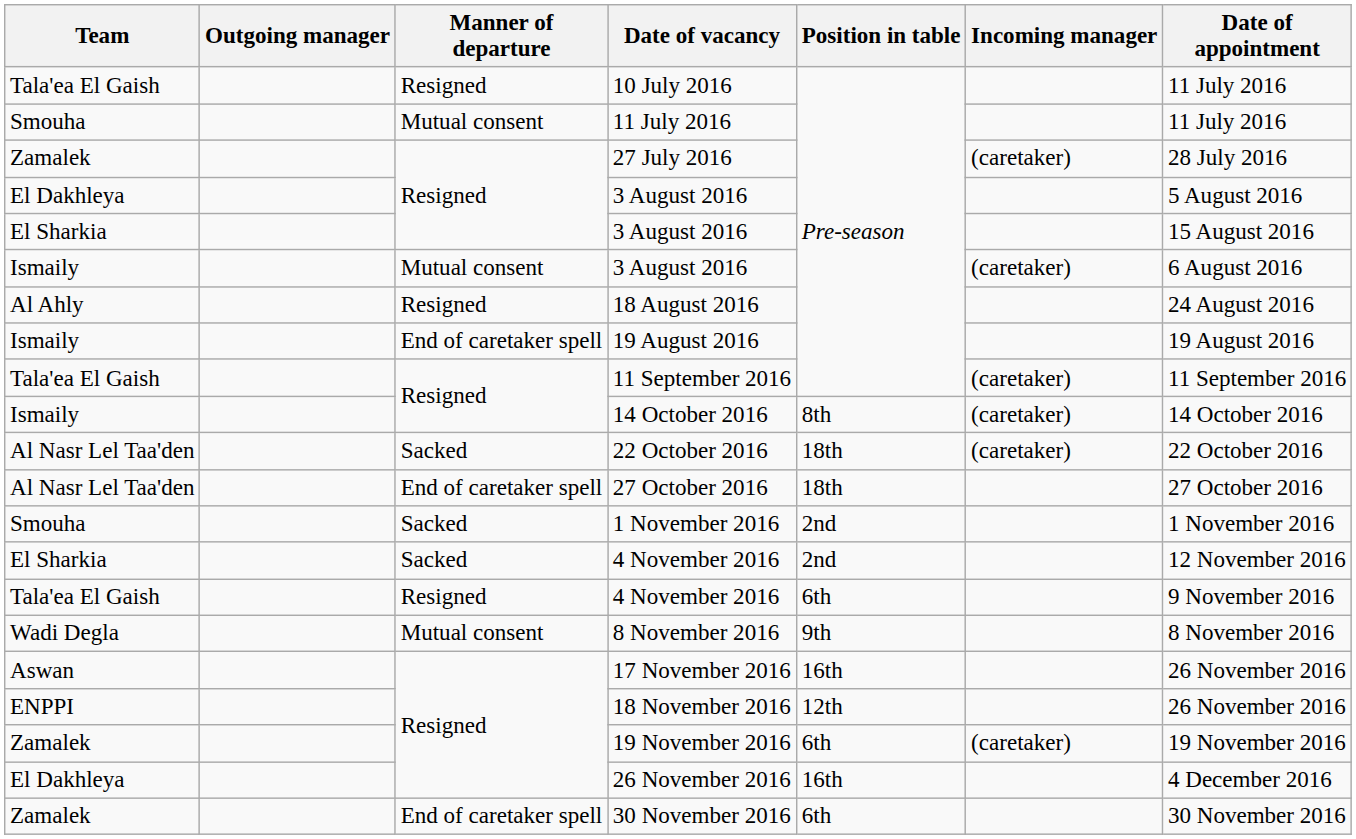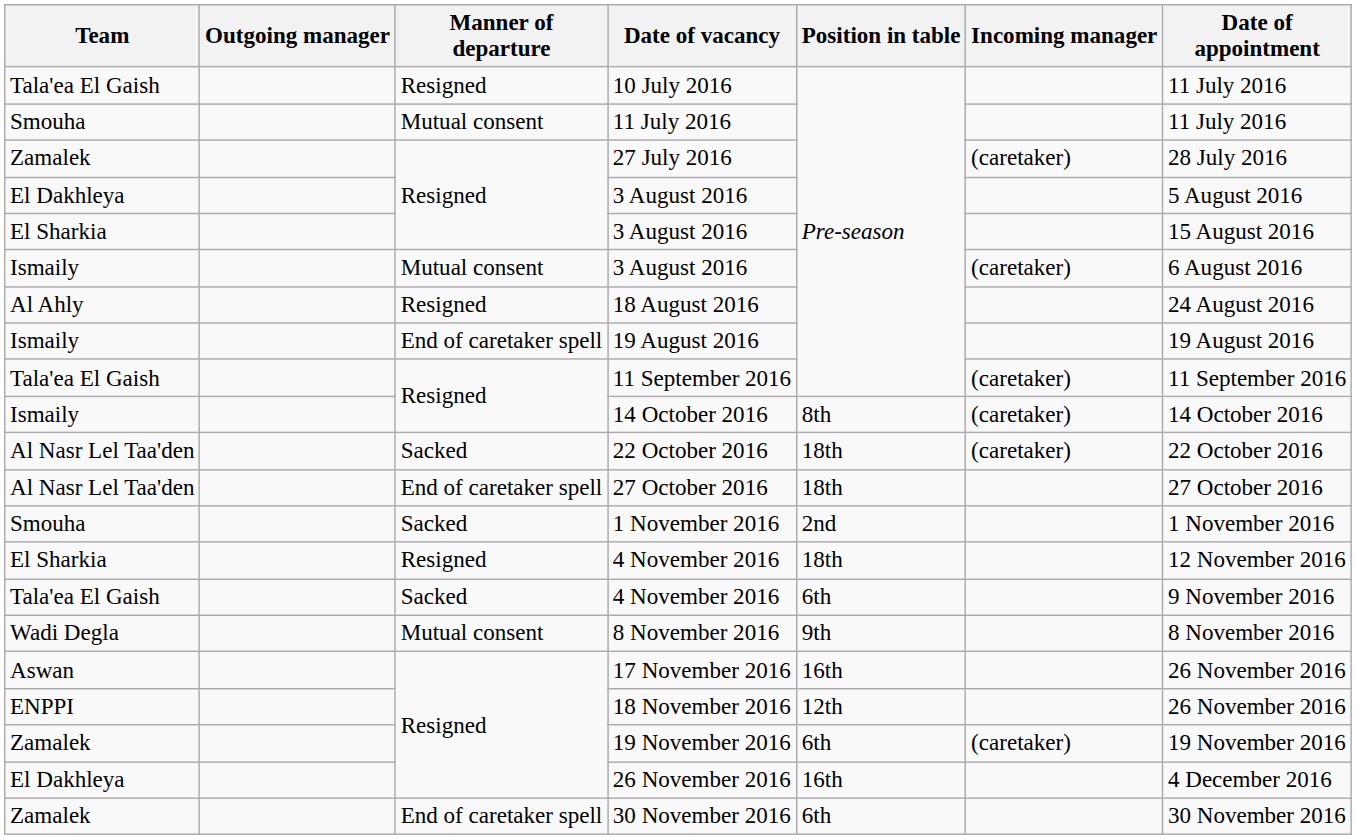El Sharkia / 4 November 2016 | Manner of departure: Sacked -> Resigned
El Sharkia / 4 November 2016 | Position in table: 2nd -> 18th
Tala'ea El Gaish / 4 November 2016 | Manner of departure: Resigned -> Sacked
